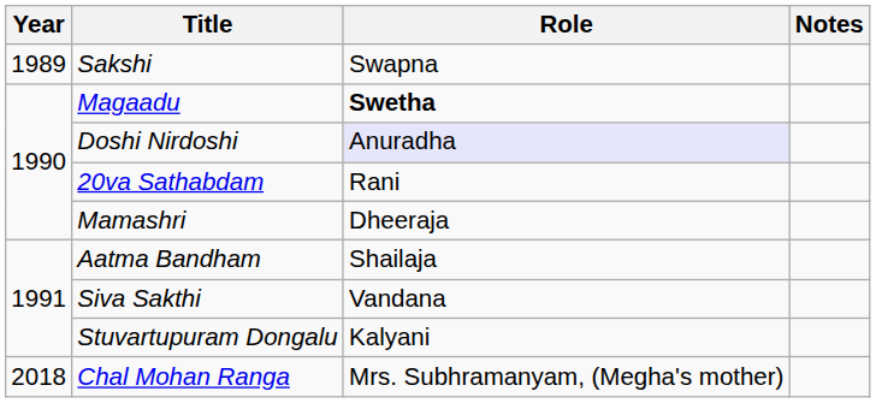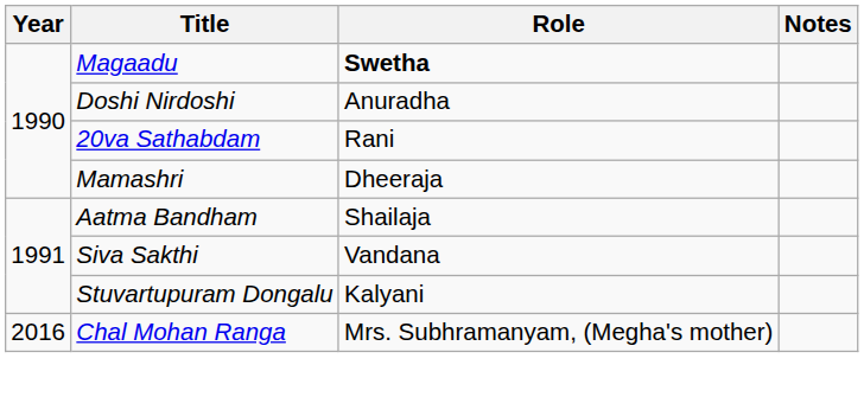- row: 1989 | Sakshi | Swapna
Doshi Nirdoshi | Role: lavender background -> no background
Chal Mohan Ranga | Year: 2018 -> 2016
